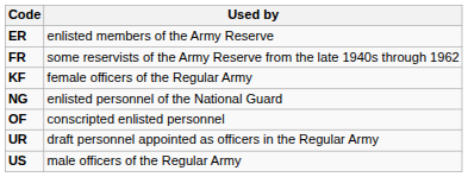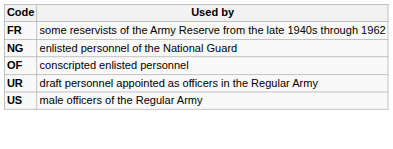- row: ER | enlisted members of the Army Reserve
- row: KF | female officers of the Regular Army
